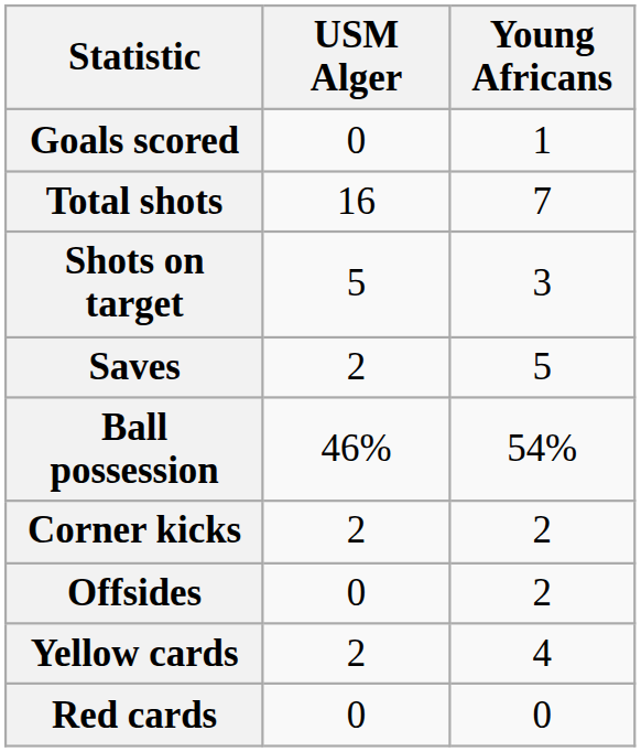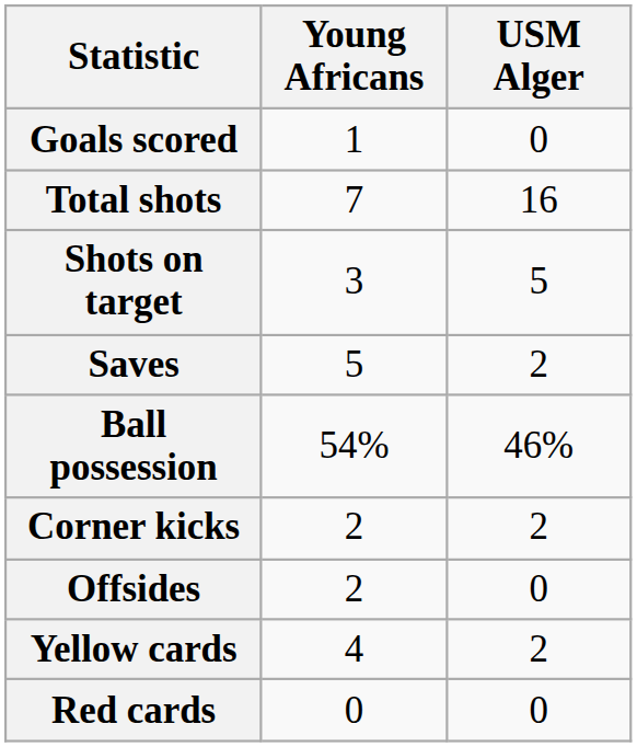columns swapped: USM Alger <-> Young Africans
